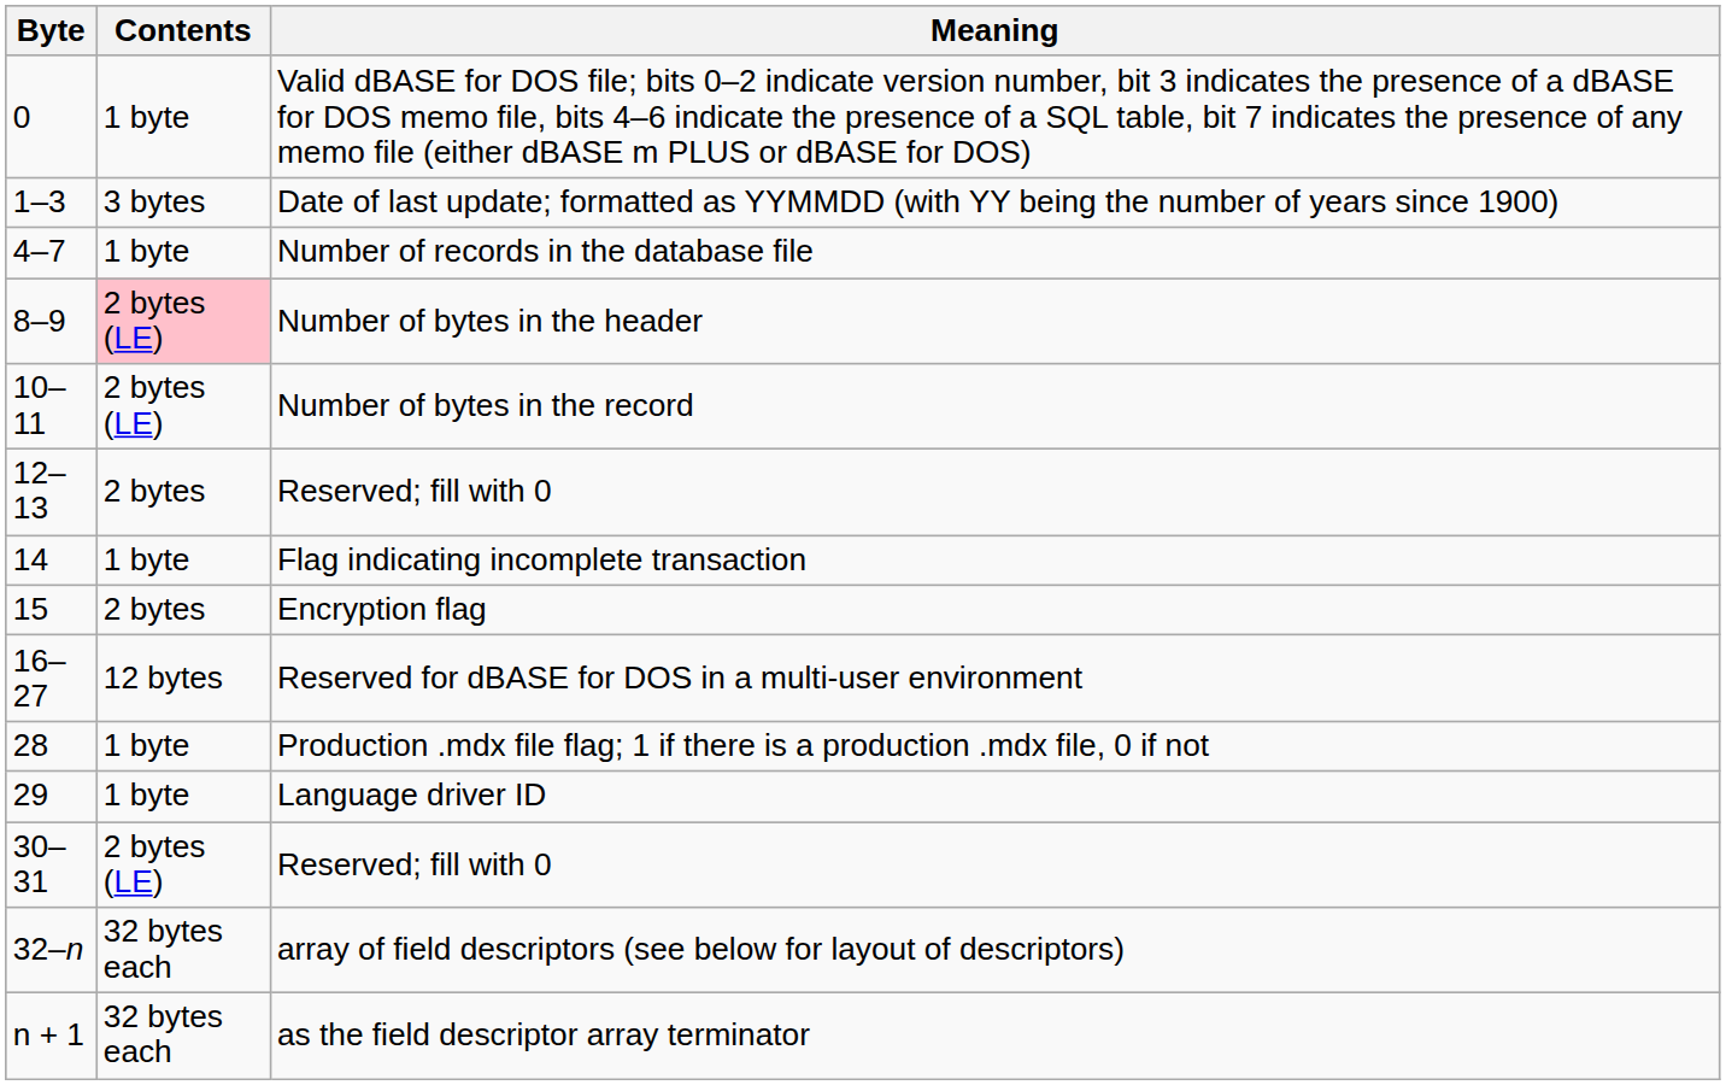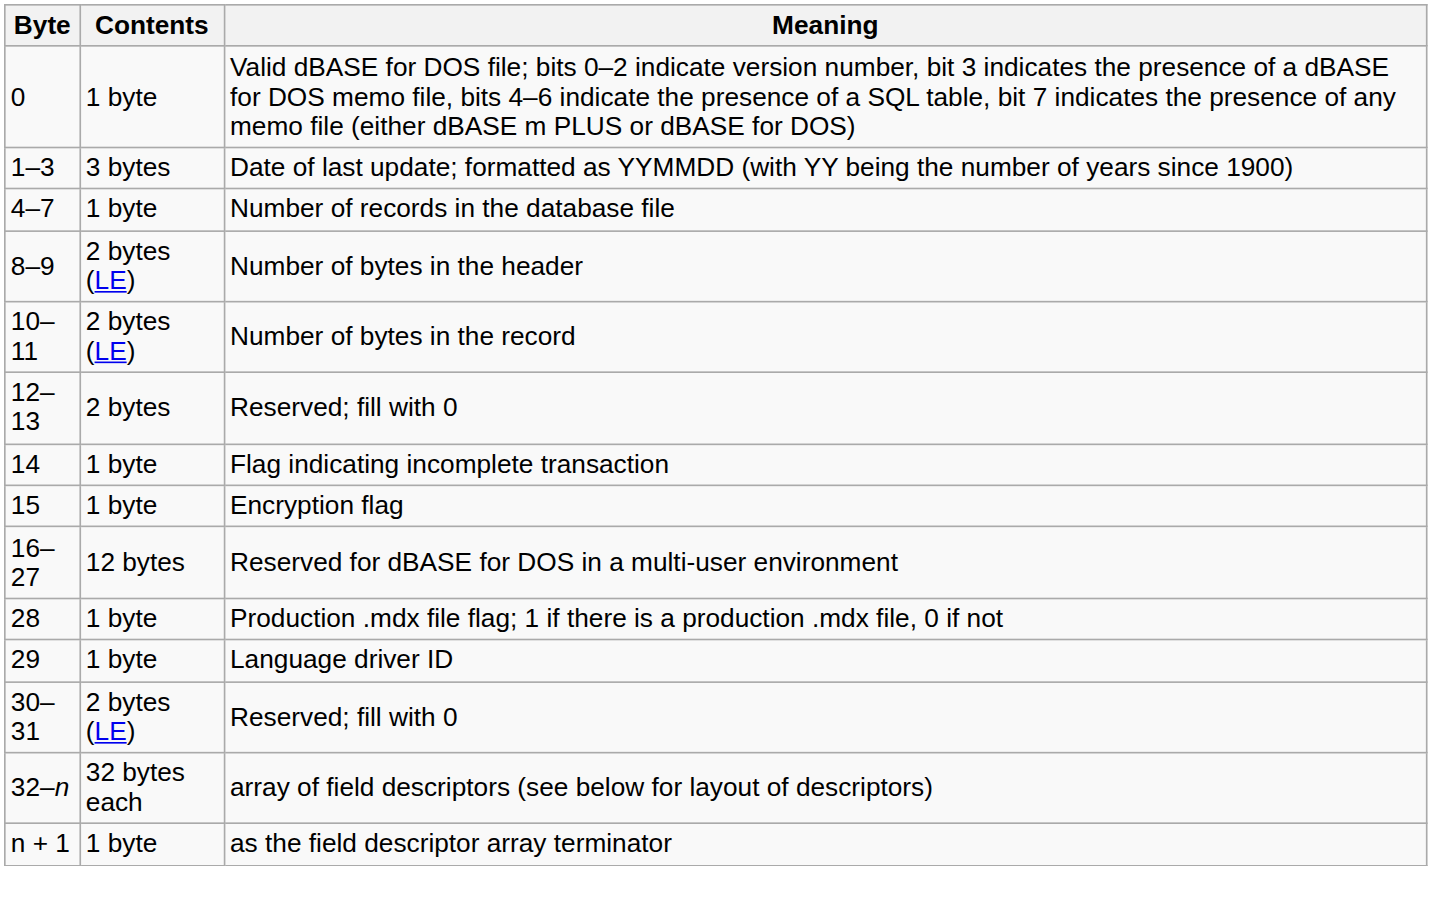Number of bytes in the header | Contents: pink background -> no background
Encryption flag | Contents: 2 bytes -> 1 byte
as the field descriptor array terminator | Contents: 32 bytes each -> 1 byte
